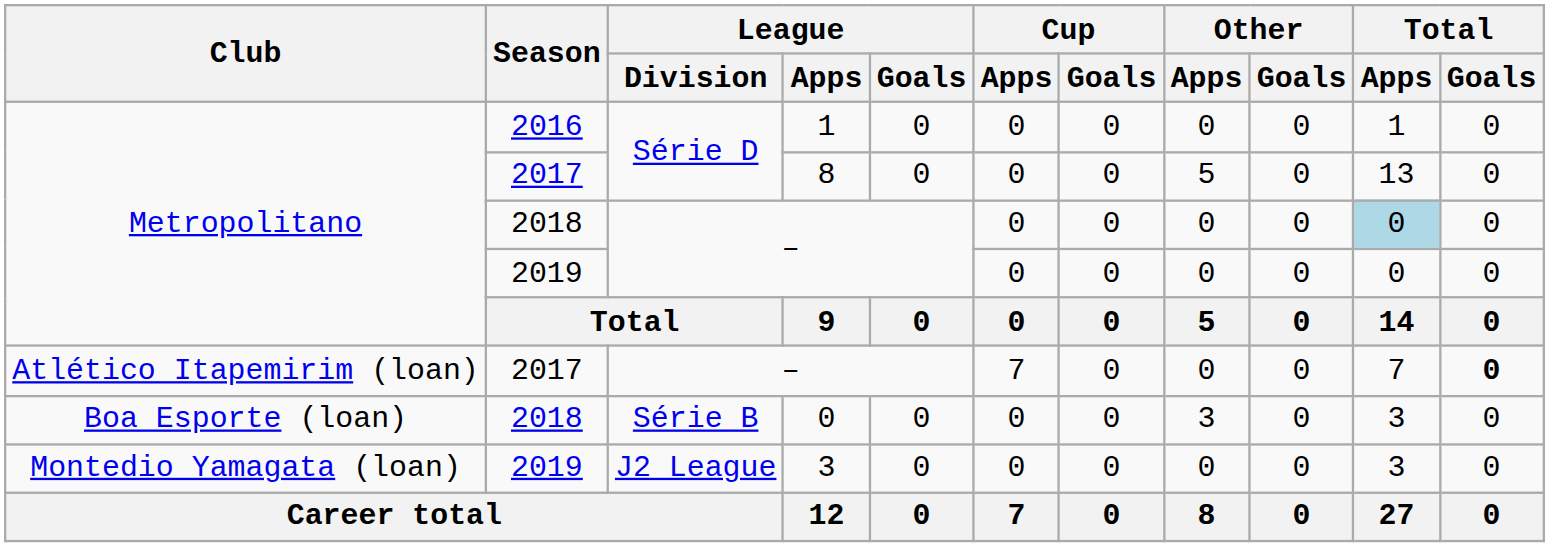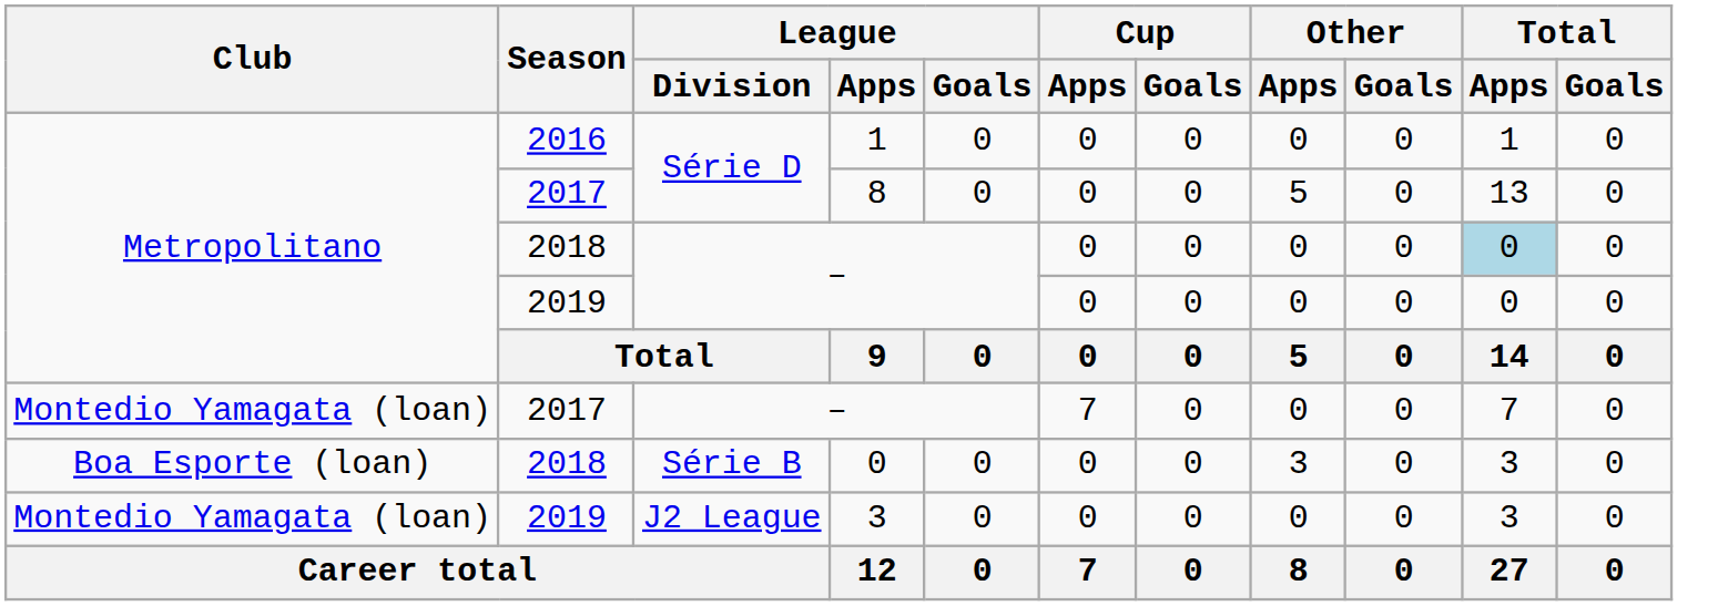2017 / – | Club: Atlético Itapemirim (loan) -> Montedio Yamagata (loan)
2017 / – | Total / Goals: bold -> normal
